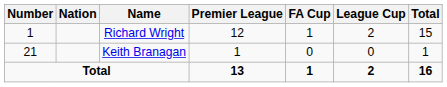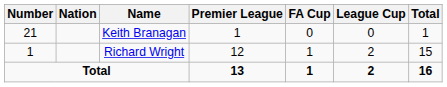rows swapped: Richard Wright <-> Keith Branagan
